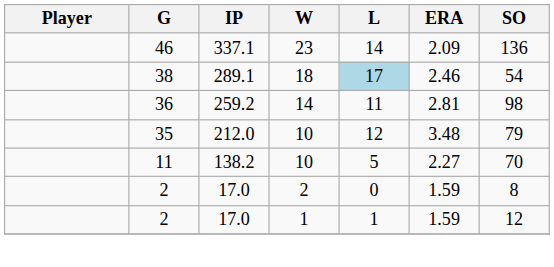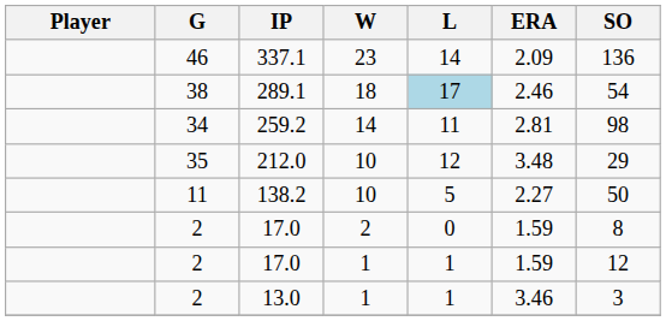259.2 | G: 36 -> 34
212.0 | SO: 79 -> 29
138.2 | SO: 70 -> 50
+ row: 2 | 13.0 | 1 | 1 | 3.46 | 3
